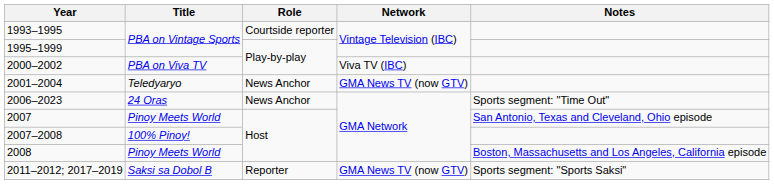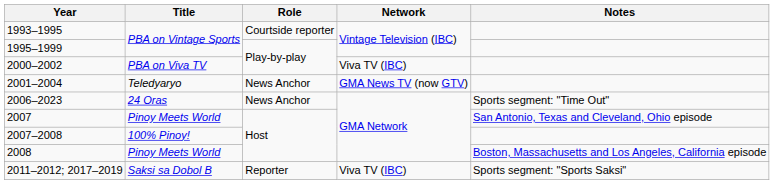2011–2012; 2017–2019 | Network: GMA News TV (now GTV) -> Viva TV (IBC)
